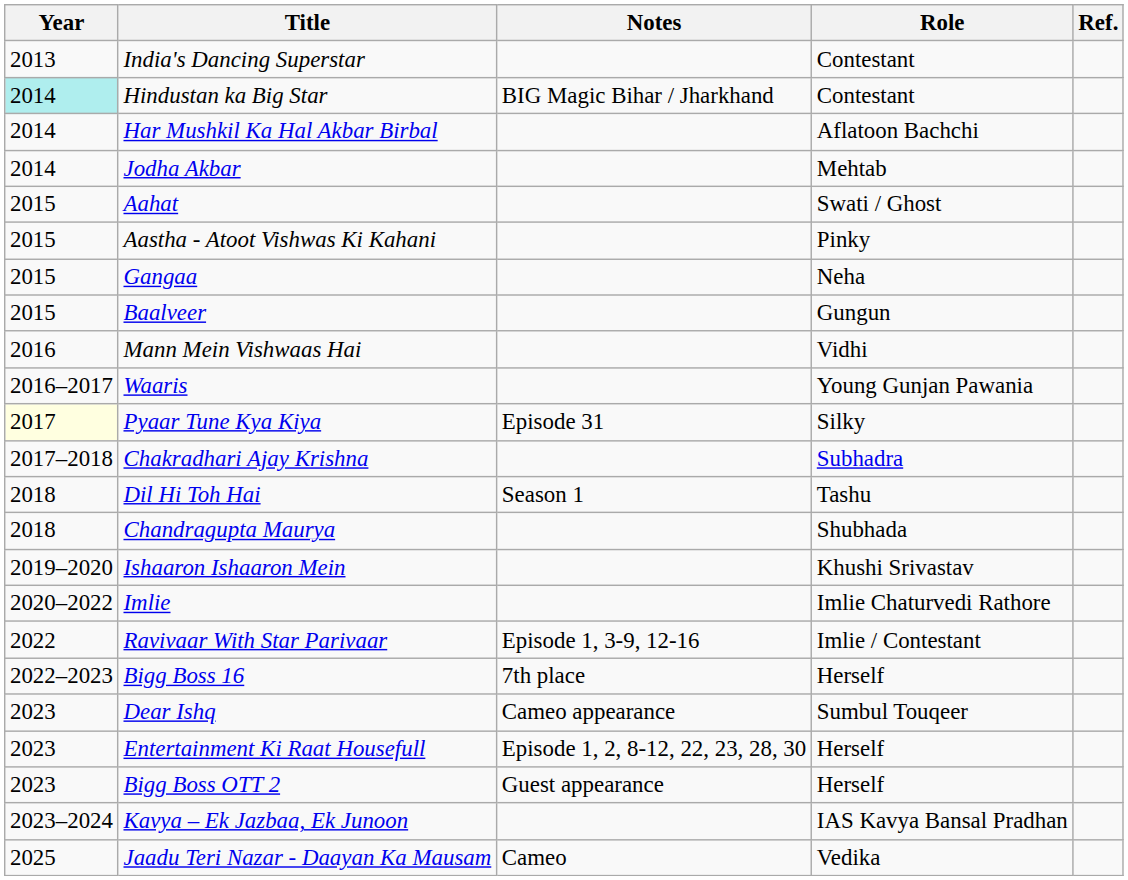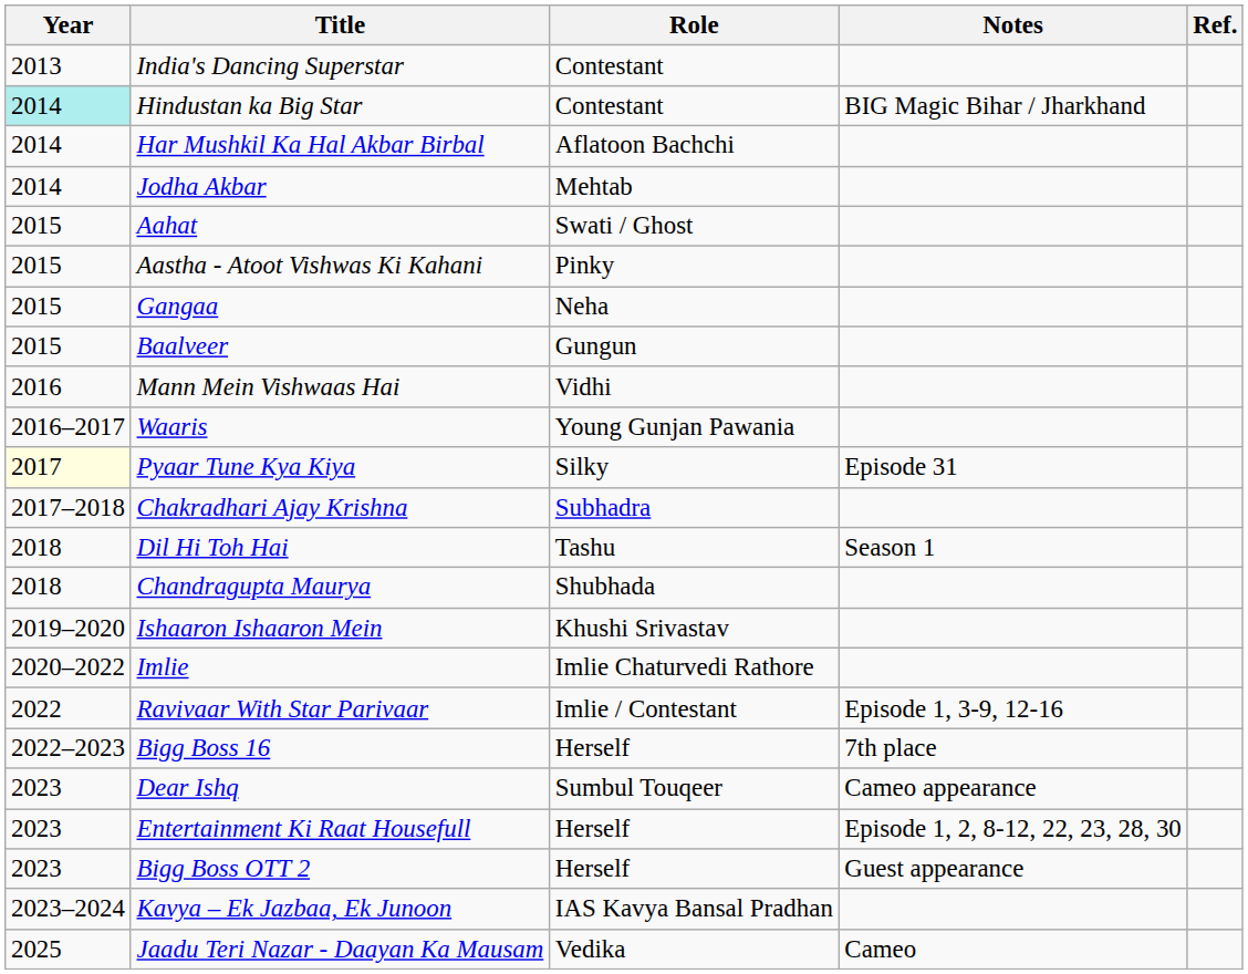columns swapped: Role <-> Notes
